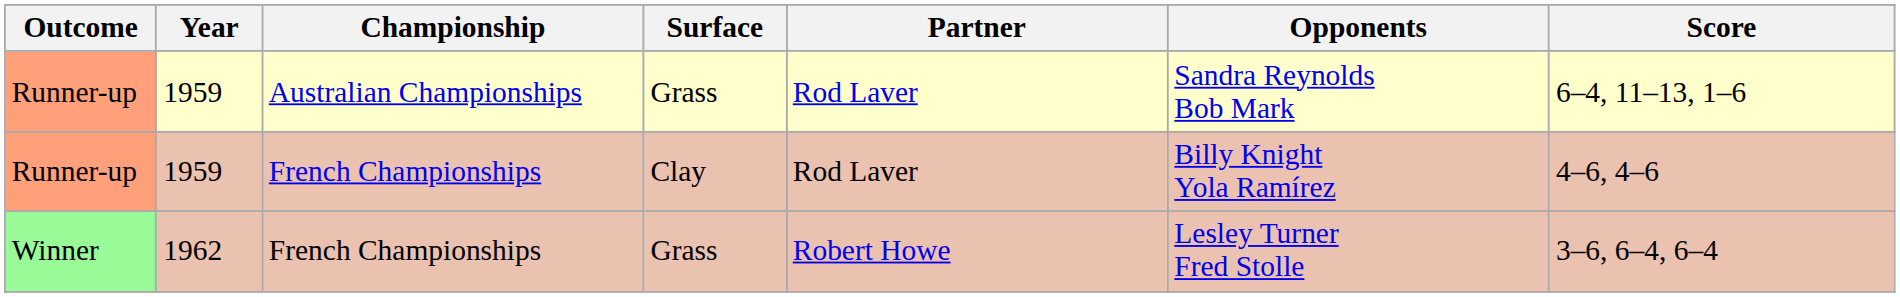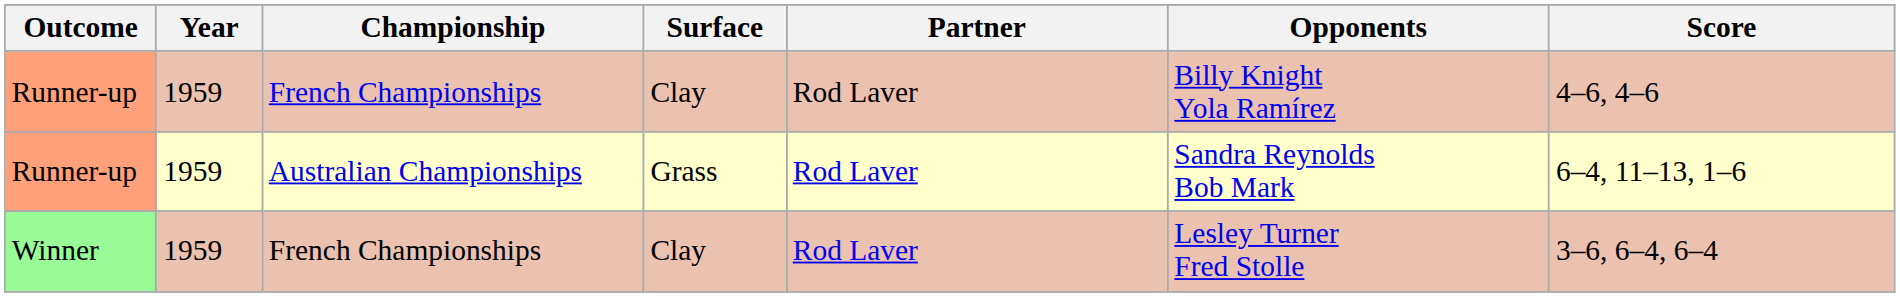rows swapped: Runner-up / Australian Championships <-> Runner-up / French Championships
Winner | Year: 1962 -> 1959
Winner | Surface: Grass -> Clay
Winner | Partner: Robert Howe -> Rod Laver
